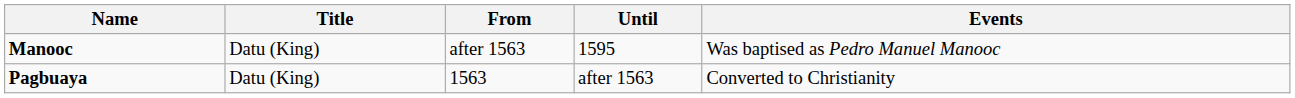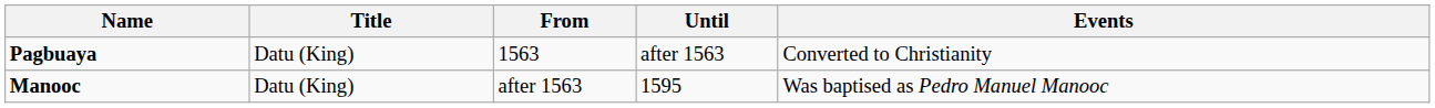rows swapped: Pagbuaya <-> Manooc
